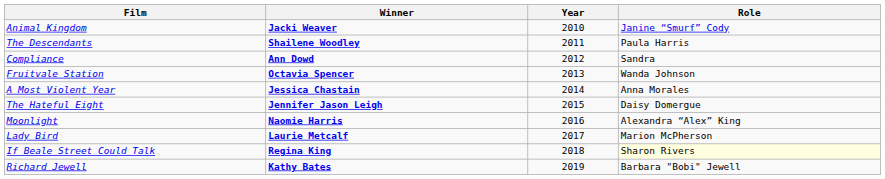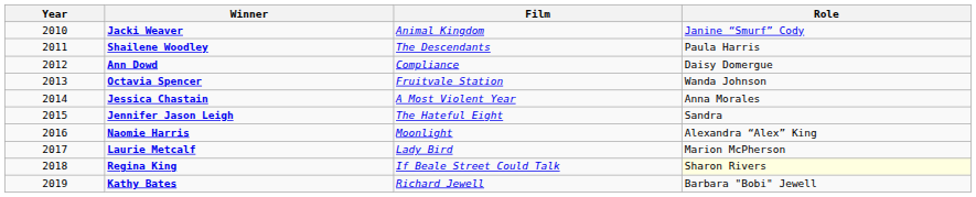columns swapped: Year <-> Film
Ann Dowd | Role: Sandra -> Daisy Domergue
Jennifer Jason Leigh | Role: Daisy Domergue -> Sandra
